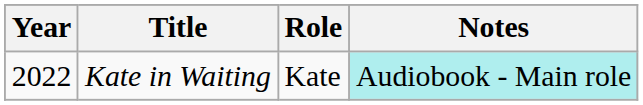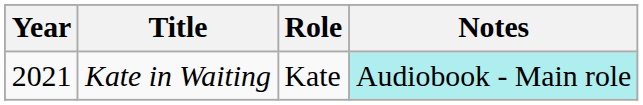Kate in Waiting | Year: 2022 -> 2021
